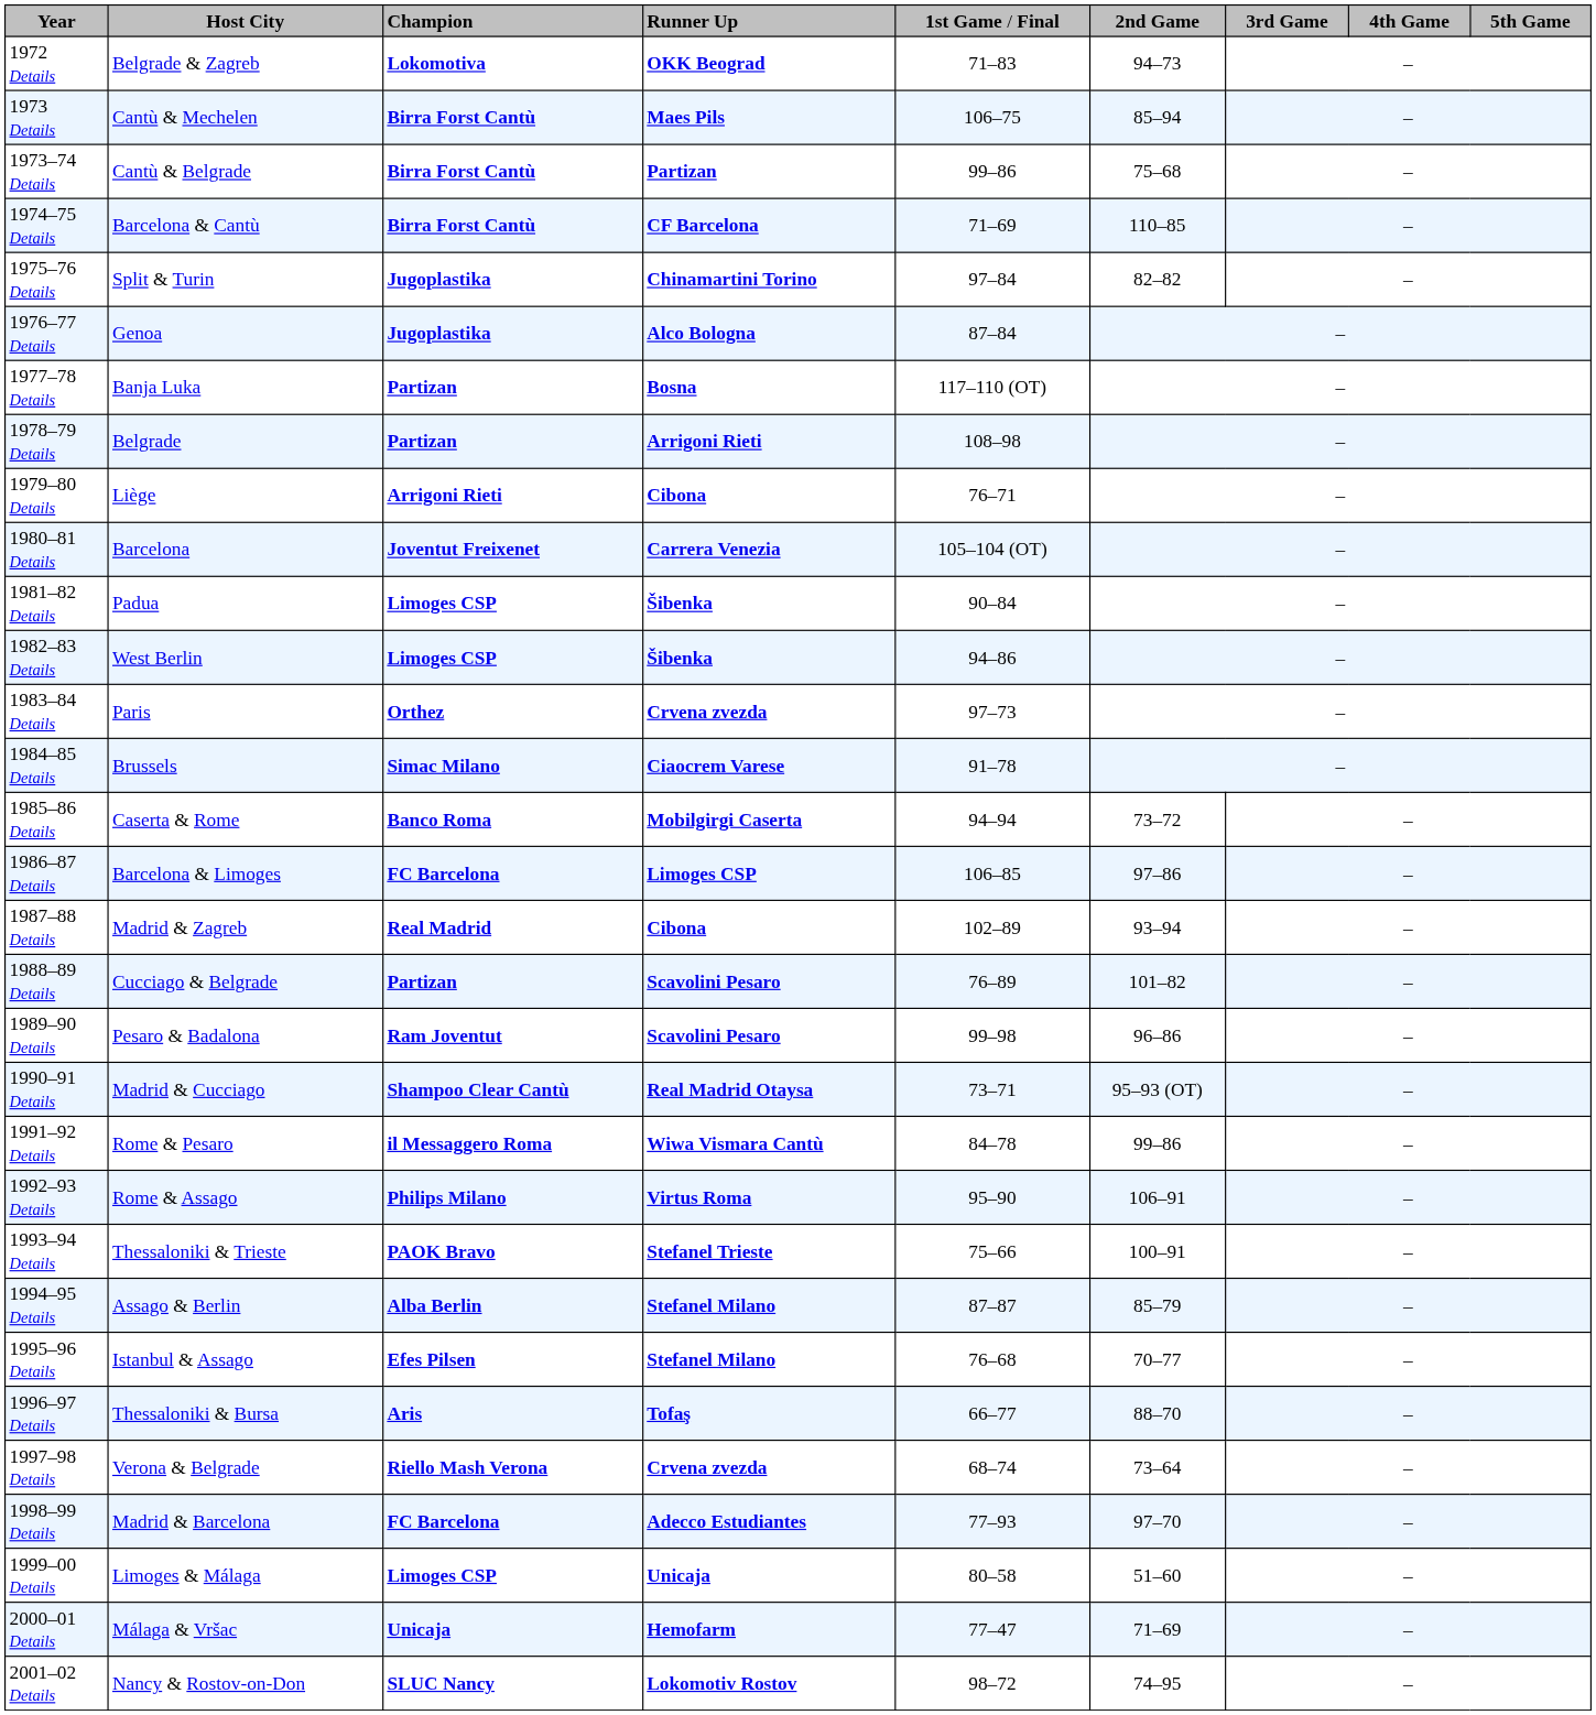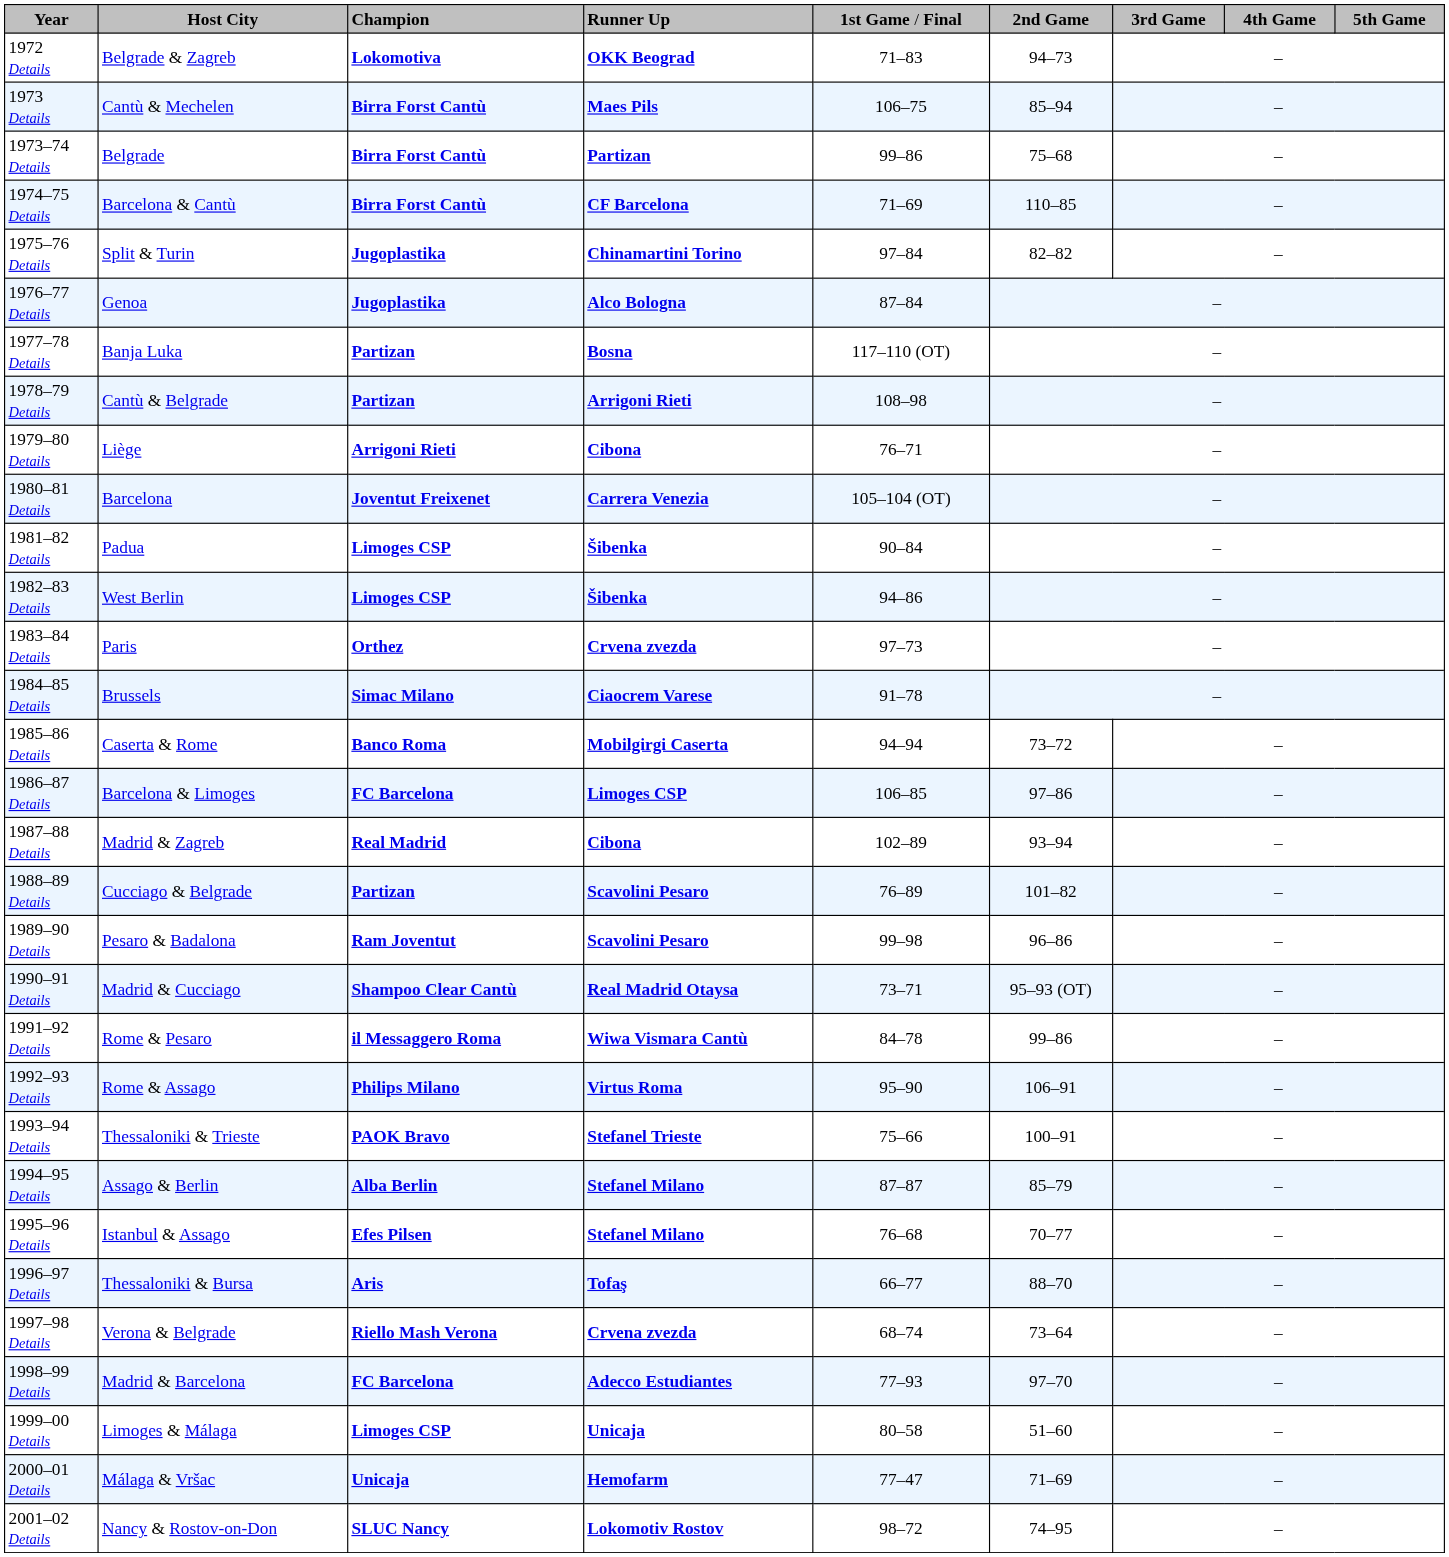1973–74 Details | column 2: Cantù & Belgrade -> Belgrade
1978–79 Details | column 2: Belgrade -> Cantù & Belgrade
